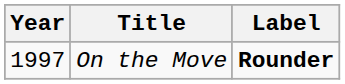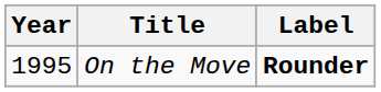On the Move | Year: 1997 -> 1995
